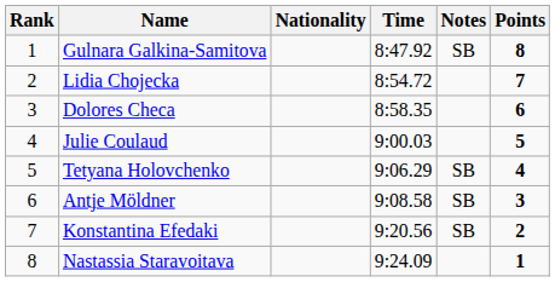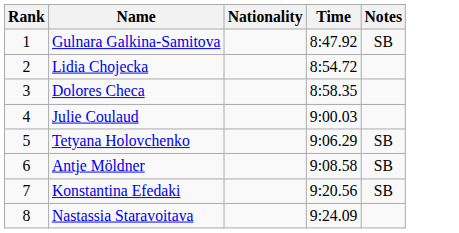- column: Points | 8 | 7 | 6 | 5 | 4 | 3 | 2 | 1
